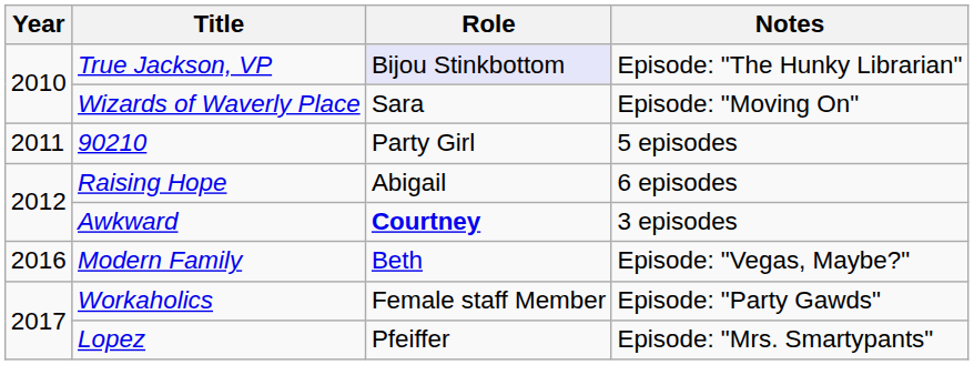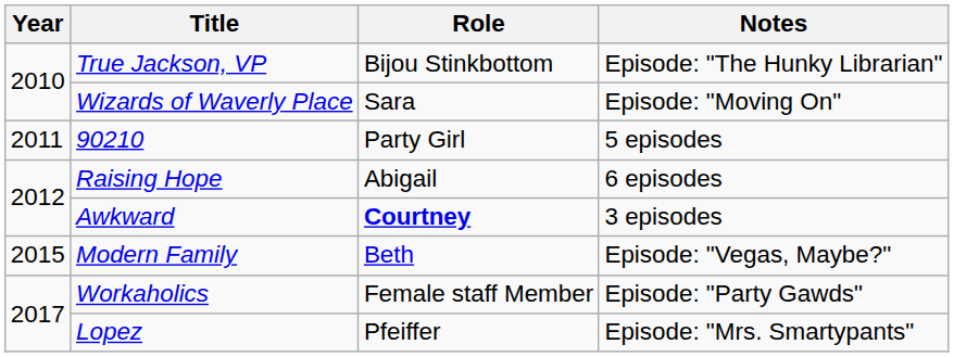True Jackson, VP | Role: lavender background -> no background
Modern Family | Year: 2016 -> 2015
